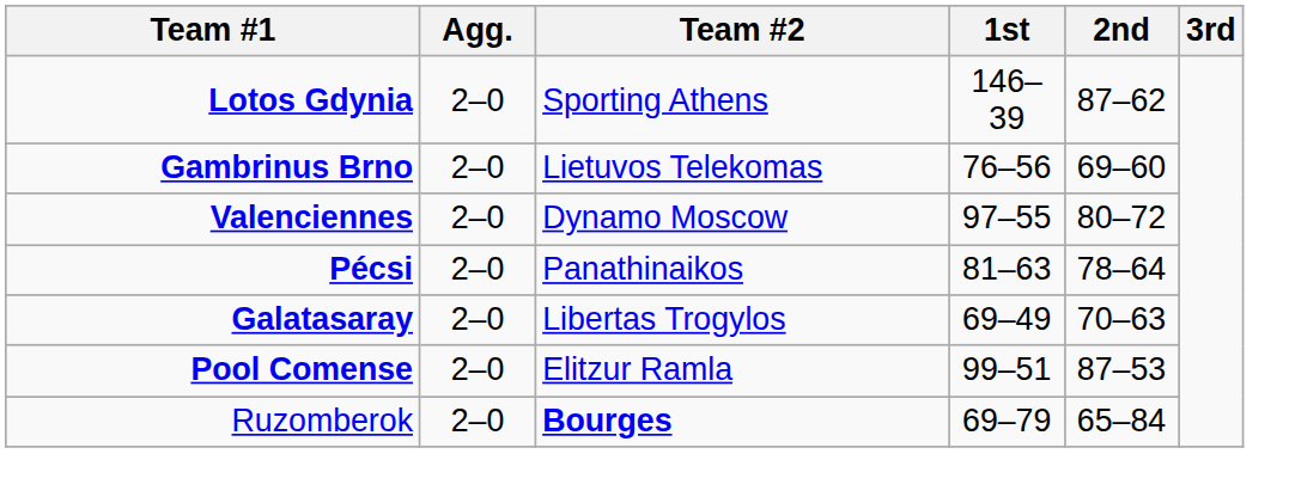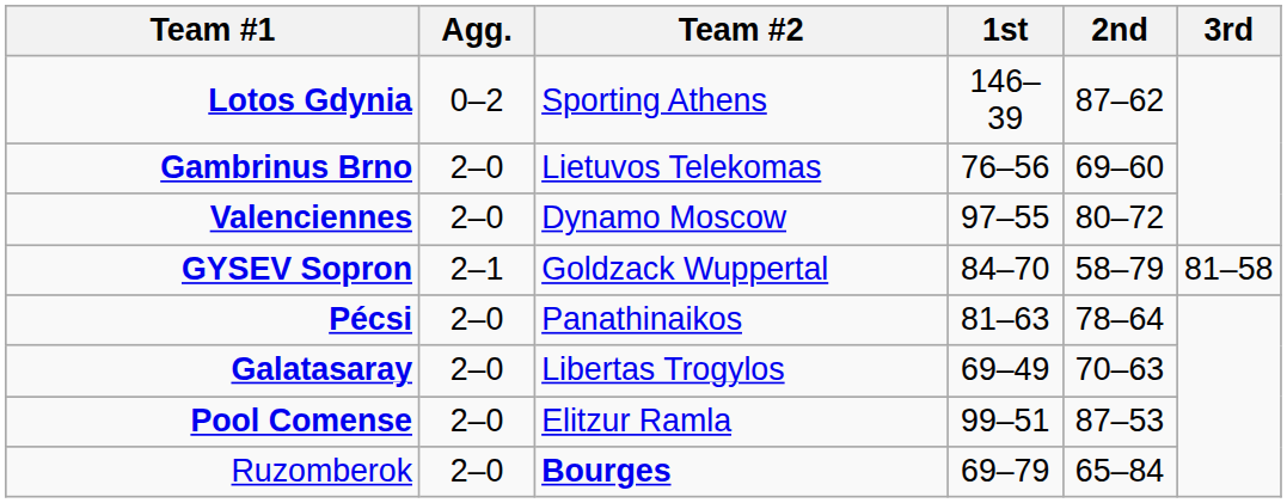Lotos Gdynia | Agg.: 2–0 -> 0–2
+ row: GYSEV Sopron | 2–1 | Goldzack Wuppertal | 84–70 | 58–79 | 81–58
